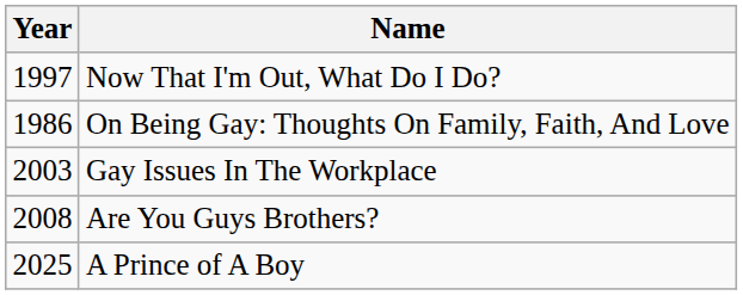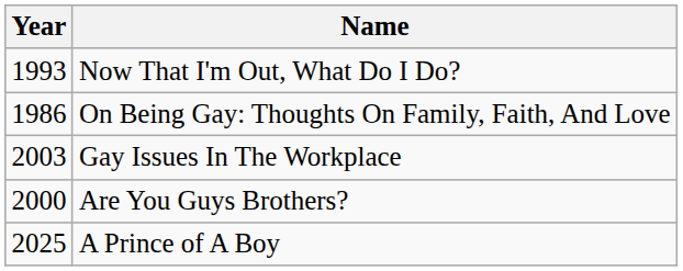Now That I'm Out, What Do I Do? | Year: 1997 -> 1993
Are You Guys Brothers? | Year: 2008 -> 2000
